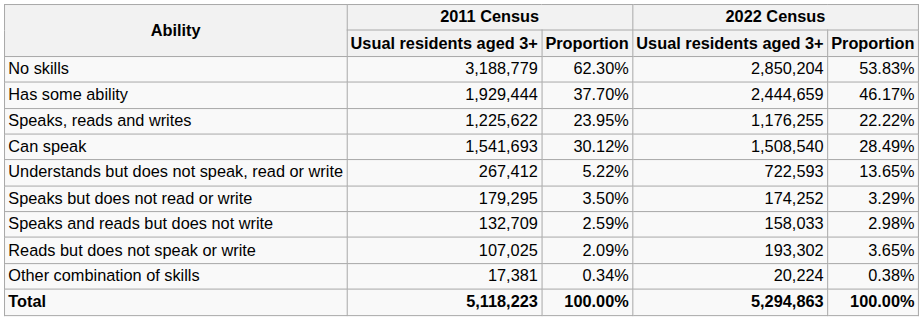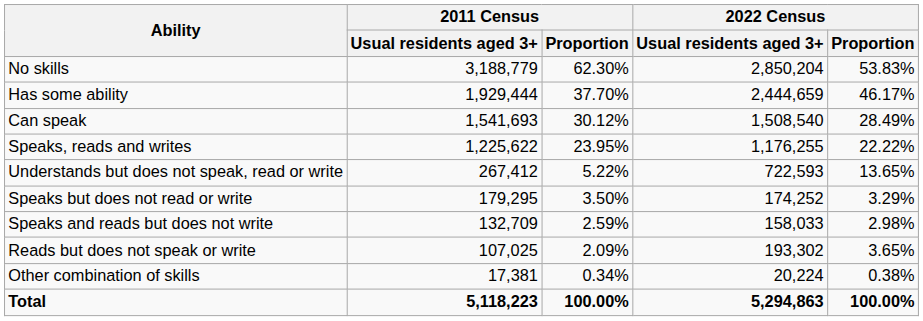rows swapped: Can speak <-> Speaks, reads and writes
